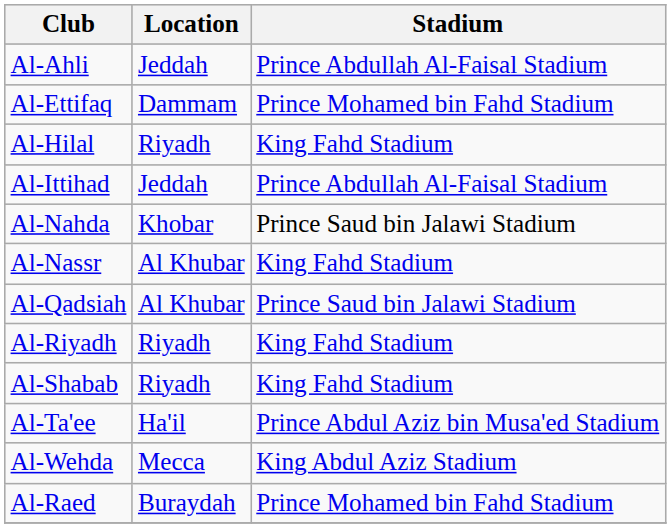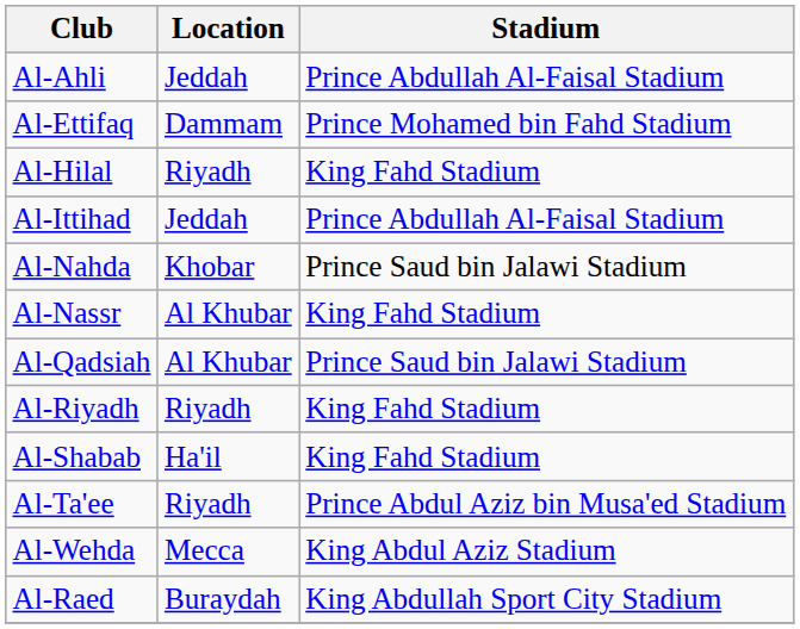Al-Shabab | Location: Riyadh -> Ha'il
Al-Ta'ee | Location: Ha'il -> Riyadh
Al-Raed | Stadium: Prince Mohamed bin Fahd Stadium -> King Abdullah Sport City Stadium
